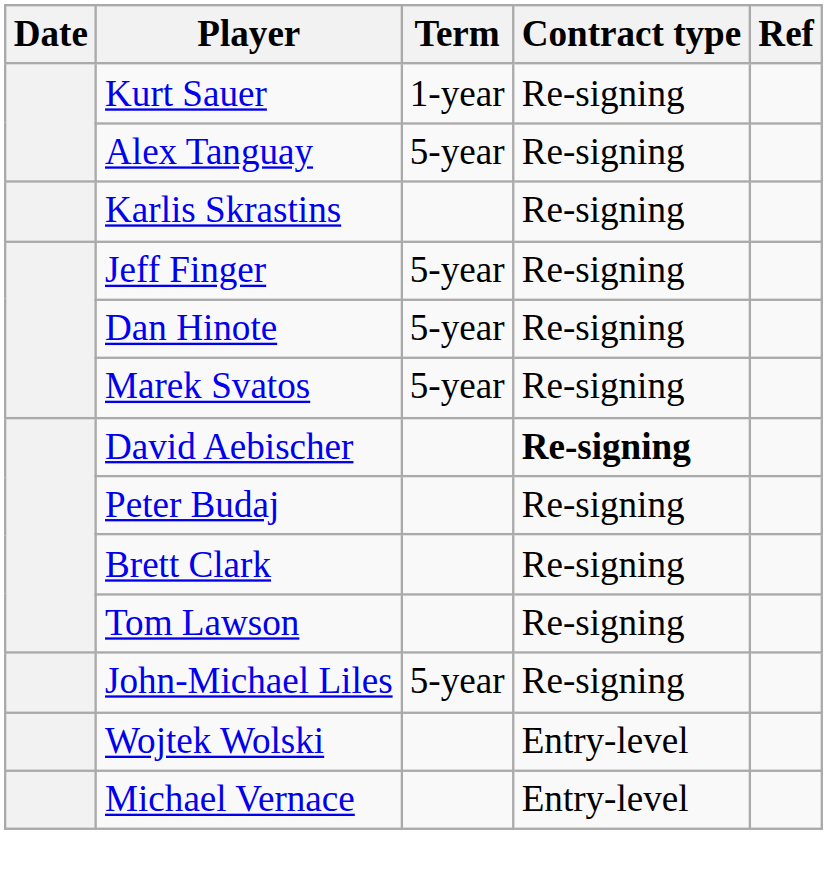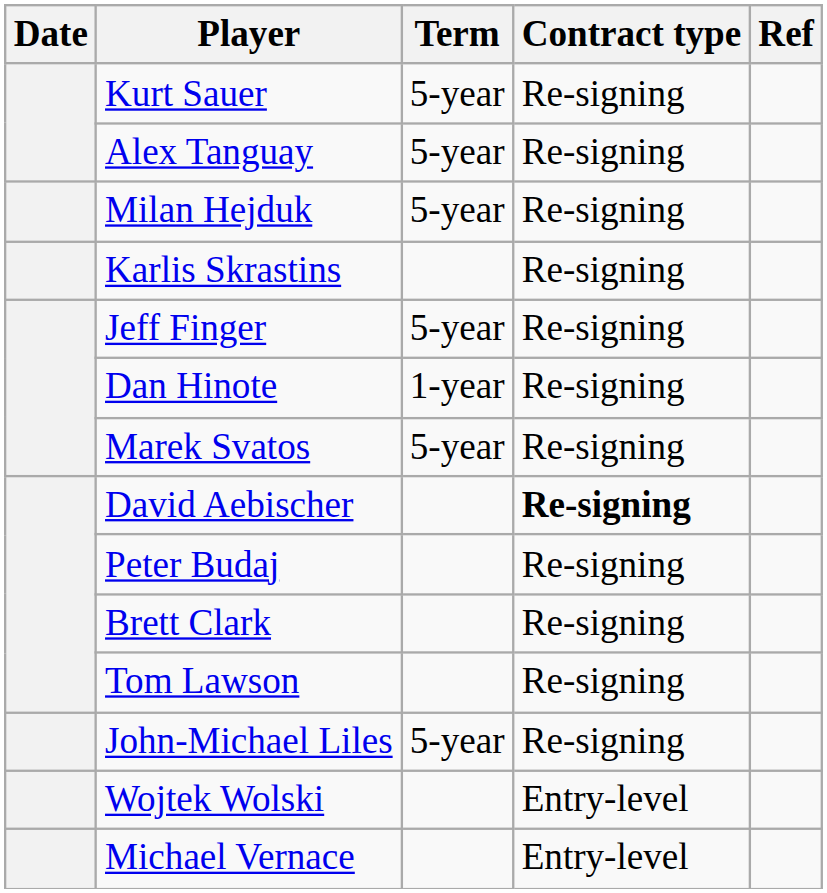Kurt Sauer | Term: 1-year -> 5-year
+ row: Milan Hejduk | 5-year | Re-signing
Dan Hinote | Term: 5-year -> 1-year
